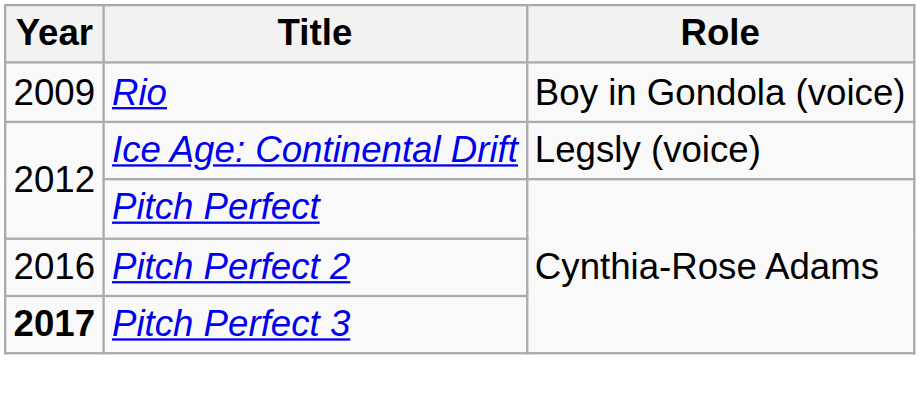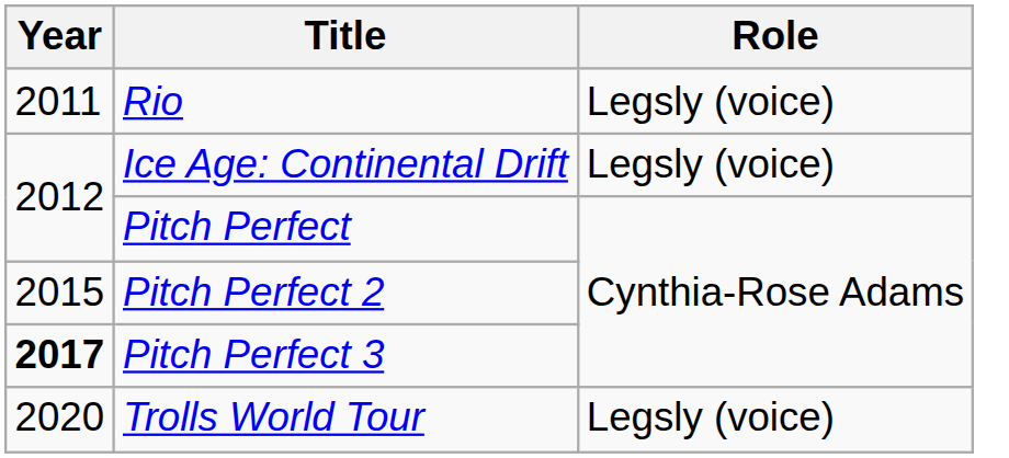Rio | Year: 2009 -> 2011
Rio | Role: Boy in Gondola (voice) -> Legsly (voice)
Pitch Perfect 2 | Year: 2016 -> 2015
+ row: 2020 | Trolls World Tour | Legsly (voice)
